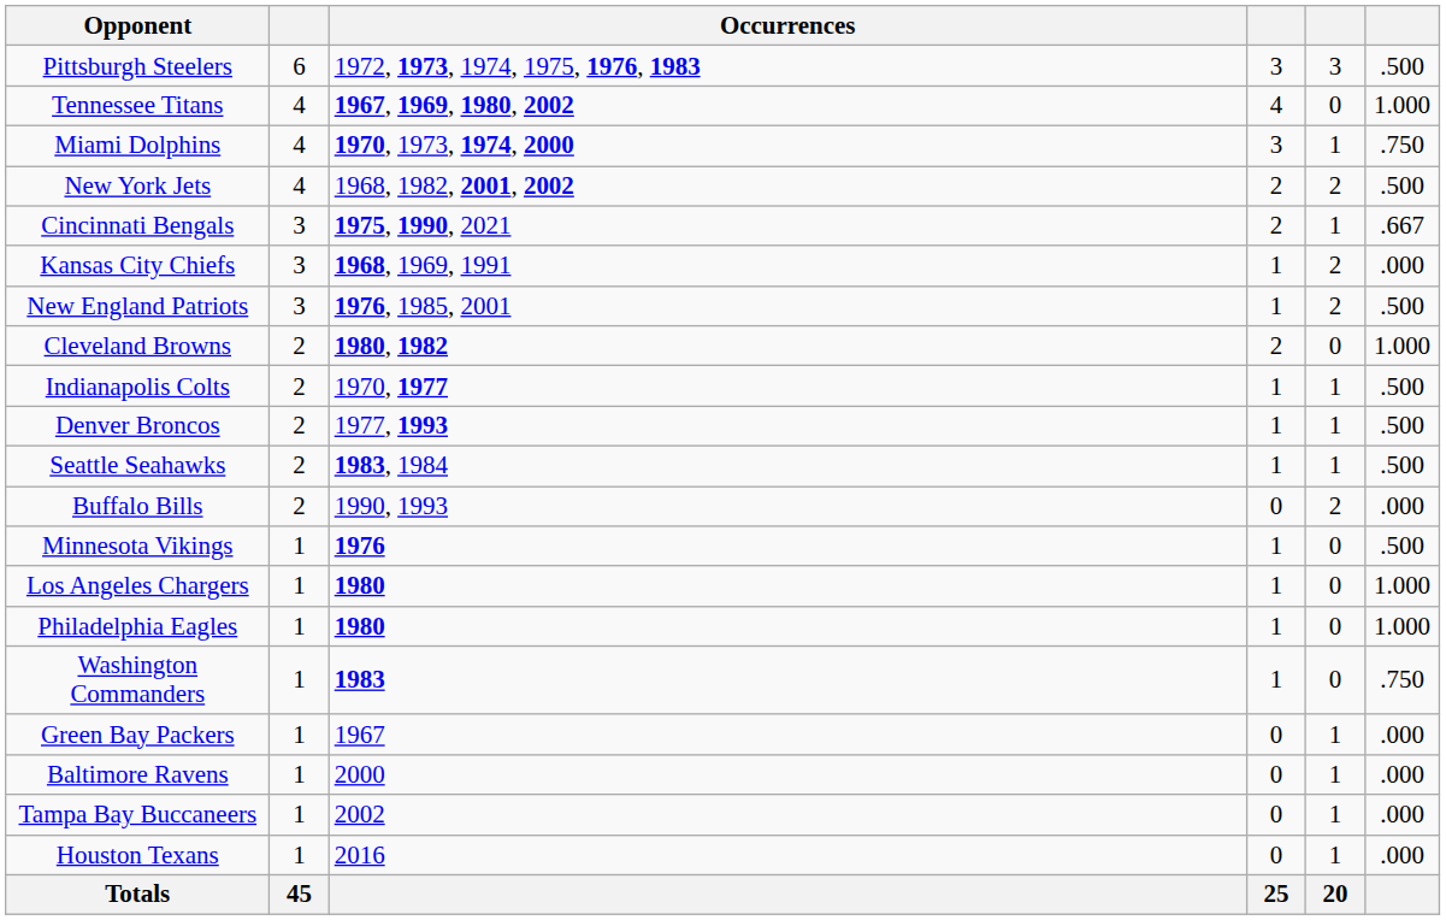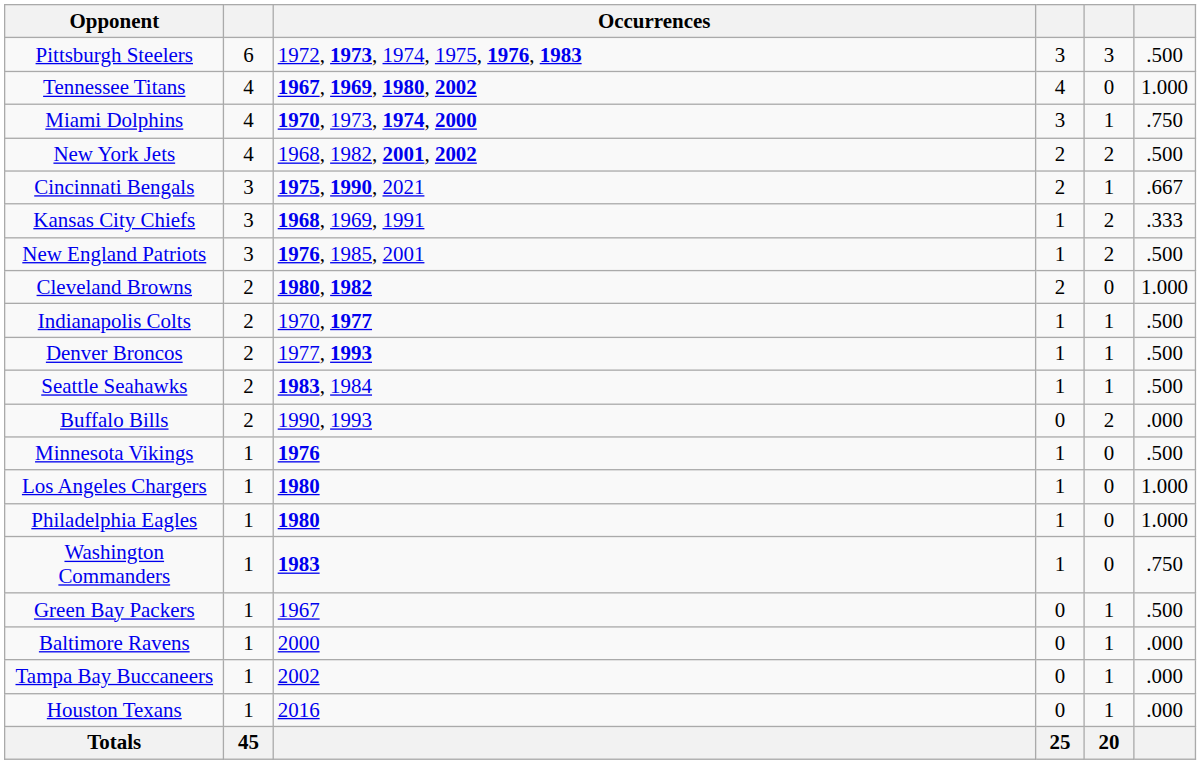Kansas City Chiefs | column 6: .000 -> .333
Green Bay Packers | column 6: .000 -> .500
